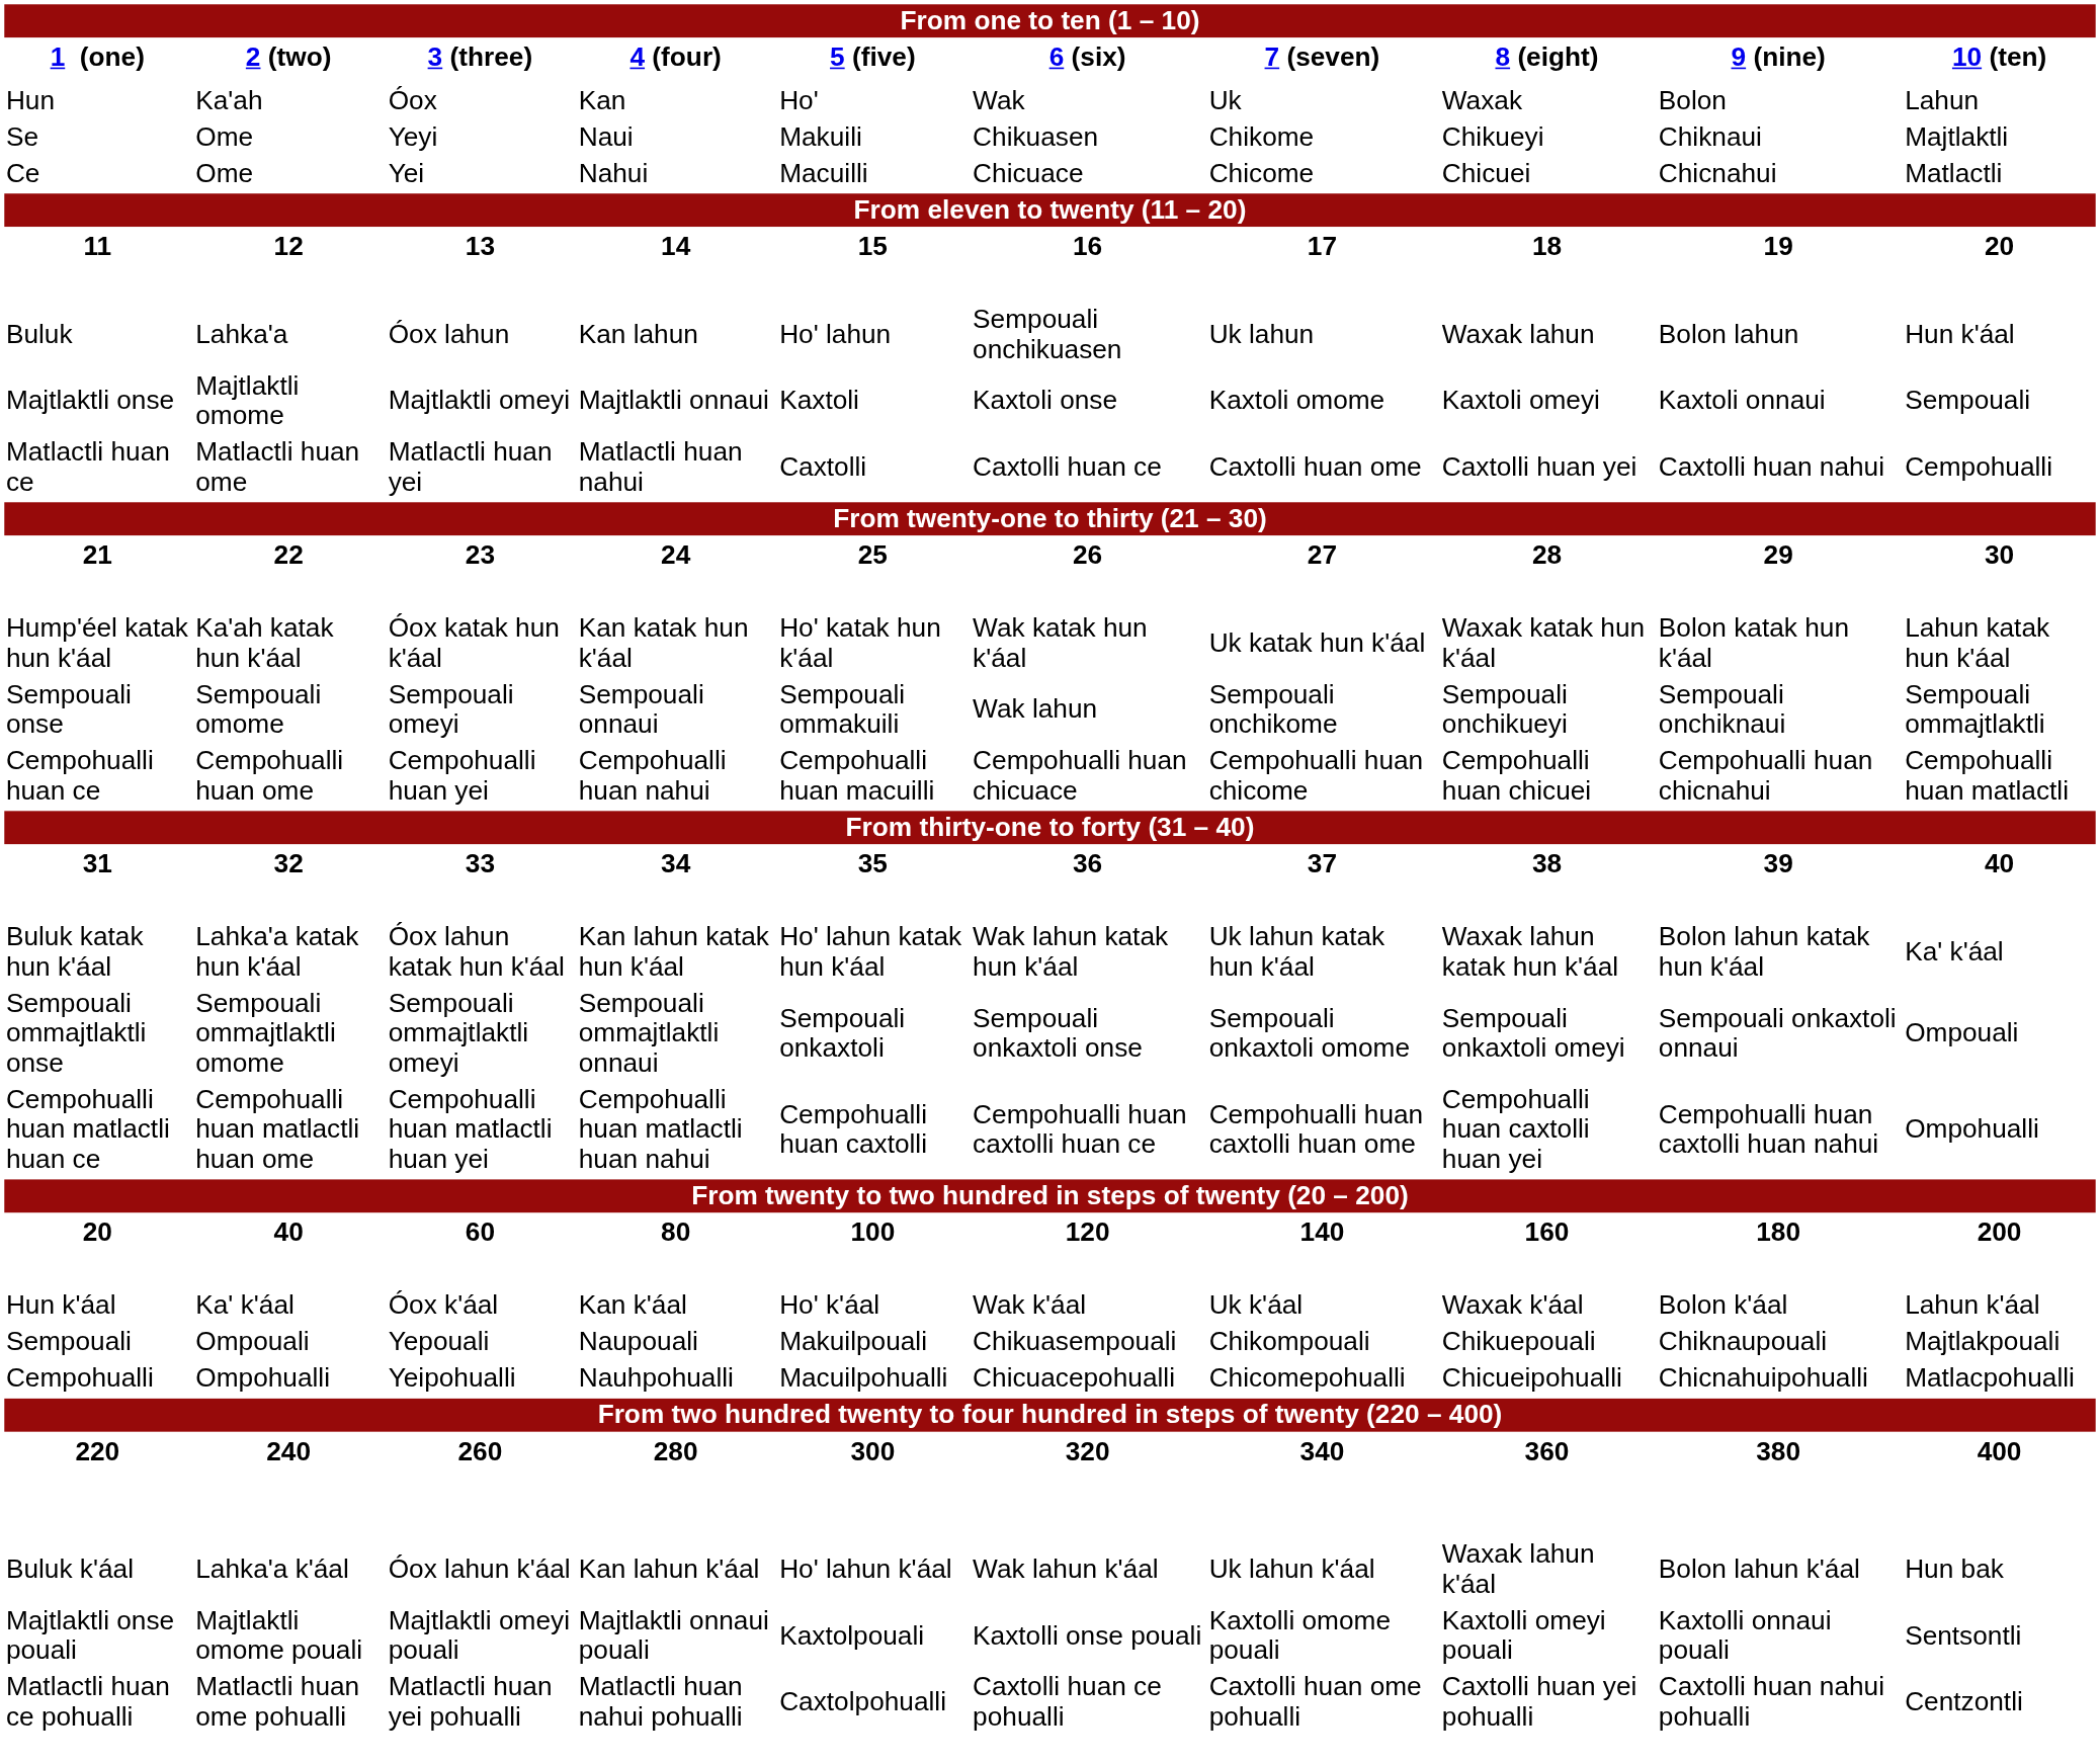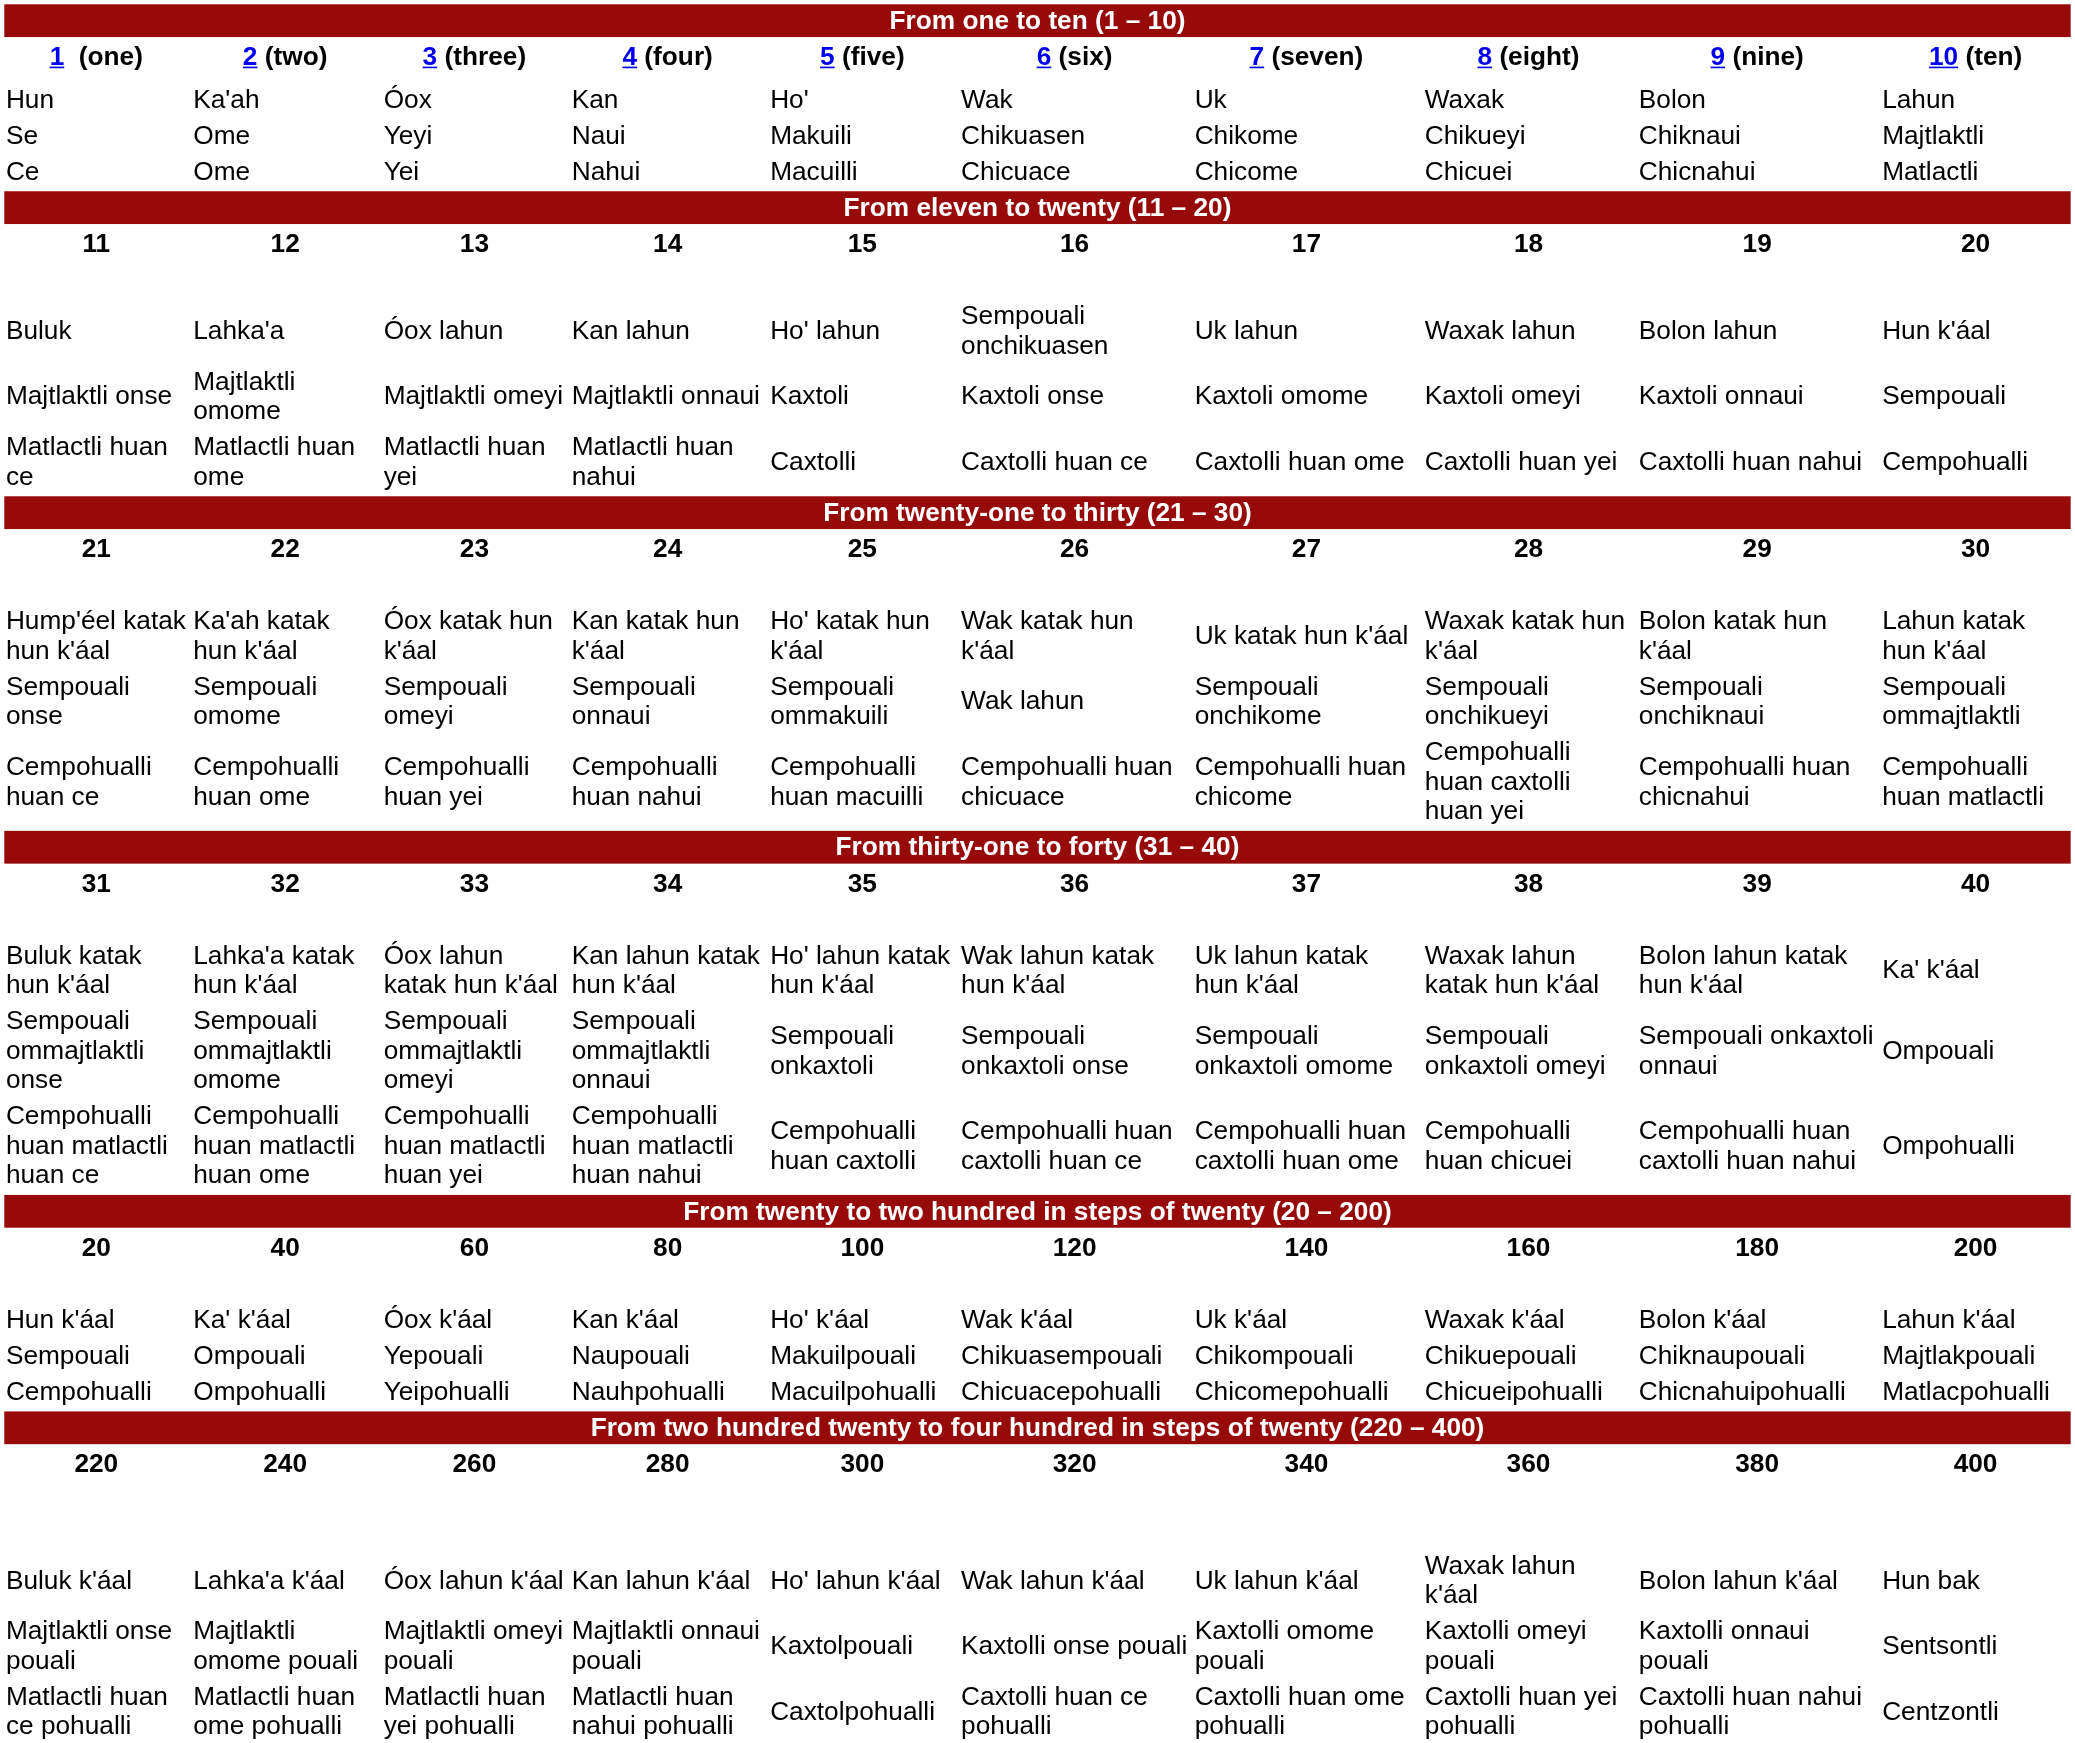Cempohualli huan ce | 8 (eight): Cempohualli huan chicuei -> Cempohualli huan caxtolli huan yei
Cempohualli huan matlactli huan ce | 8 (eight): Cempohualli huan caxtolli huan yei -> Cempohualli huan chicuei
